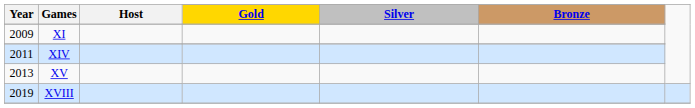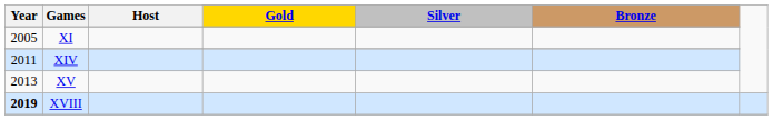XI | Year: 2009 -> 2005
XVIII | Year: normal -> bold
